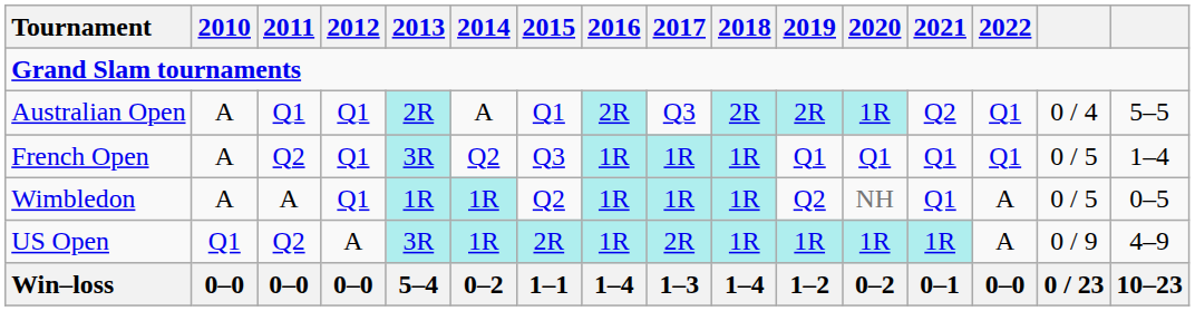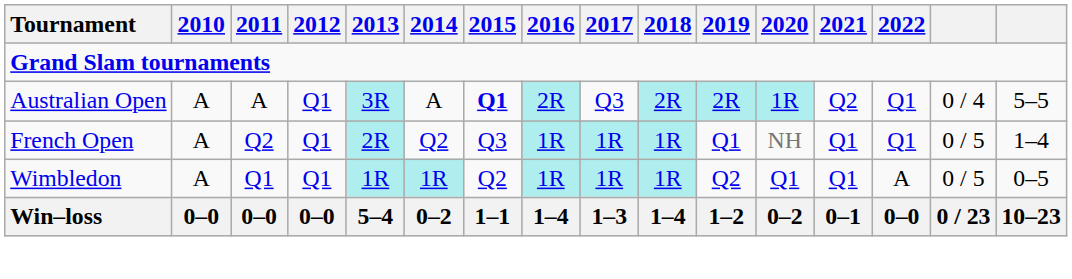Australian Open | 2011: Q1 -> A
Australian Open | 2013: 2R -> 3R
Australian Open | 2015: normal -> bold
French Open | 2013: 3R -> 2R
French Open | 2020: Q1 -> NH
Wimbledon | 2011: A -> Q1
Wimbledon | 2020: NH -> Q1
- row: US Open | Q1 | Q2 | A | 3R | 1R | 2R | 1R | 2R | 1R | 1R | 1R | 1R | A | 0 / 9 | 4–9
